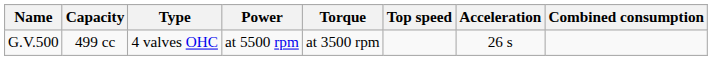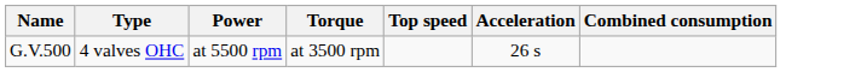- column: Capacity | 499 cc
